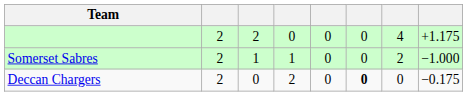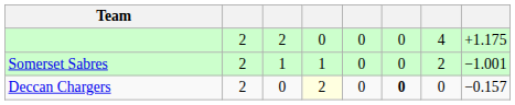Somerset Sabres | column 8: −1.000 -> −1.001
Deccan Chargers | column 4: no background -> lightyellow background
Deccan Chargers | column 8: −0.175 -> −0.157
